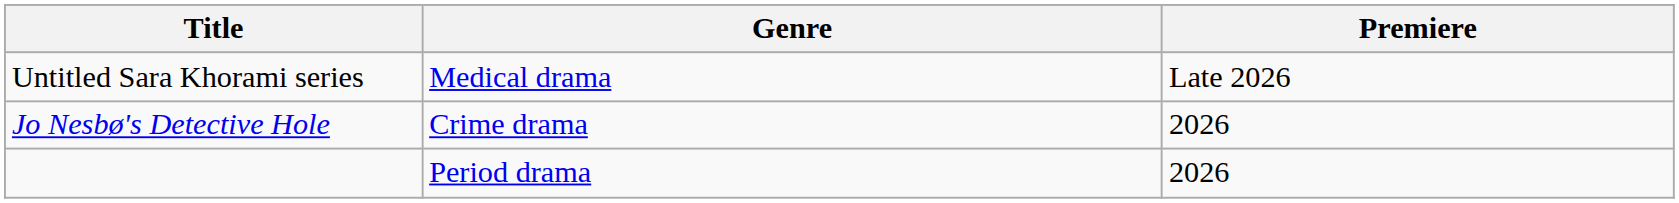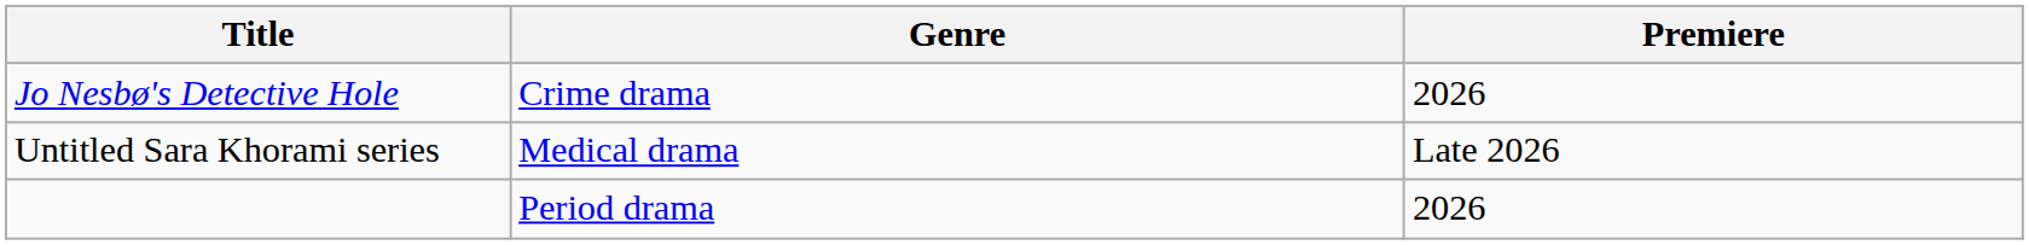rows swapped: Untitled Sara Khorami series <-> Jo Nesbø's Detective Hole
